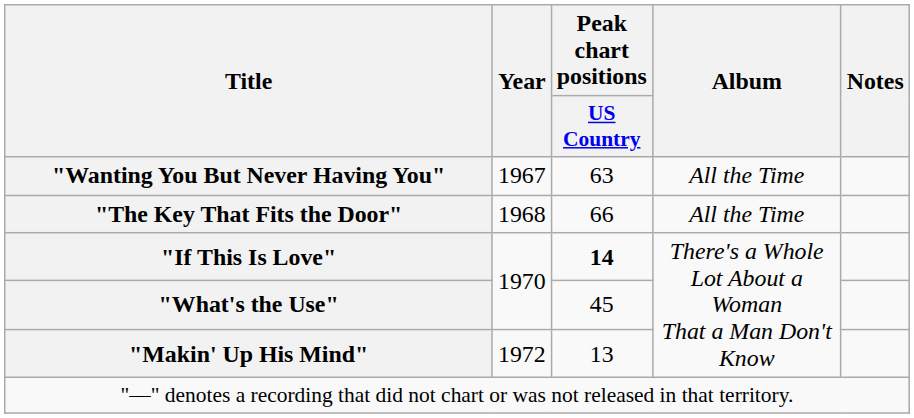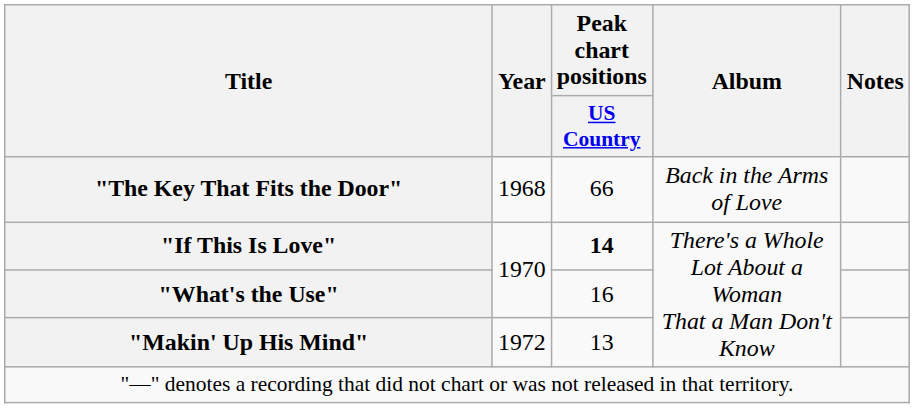- row: "Wanting You But Never Having You" | 1967 | 63 | All the Time
"The Key That Fits the Door" | Album: All the Time -> Back in the Arms of Love
"What's the Use" | Peak chart positions / US Country: 45 -> 16
